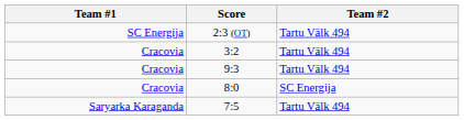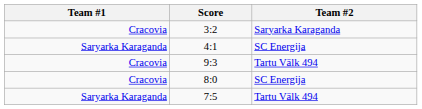- row: SC Energija | 2:3 (OT) | Tartu Välk 494
3:2 | Team #2: Tartu Välk 494 -> Saryarka Karaganda
+ row: Saryarka Karaganda | 4:1 | SC Energija
